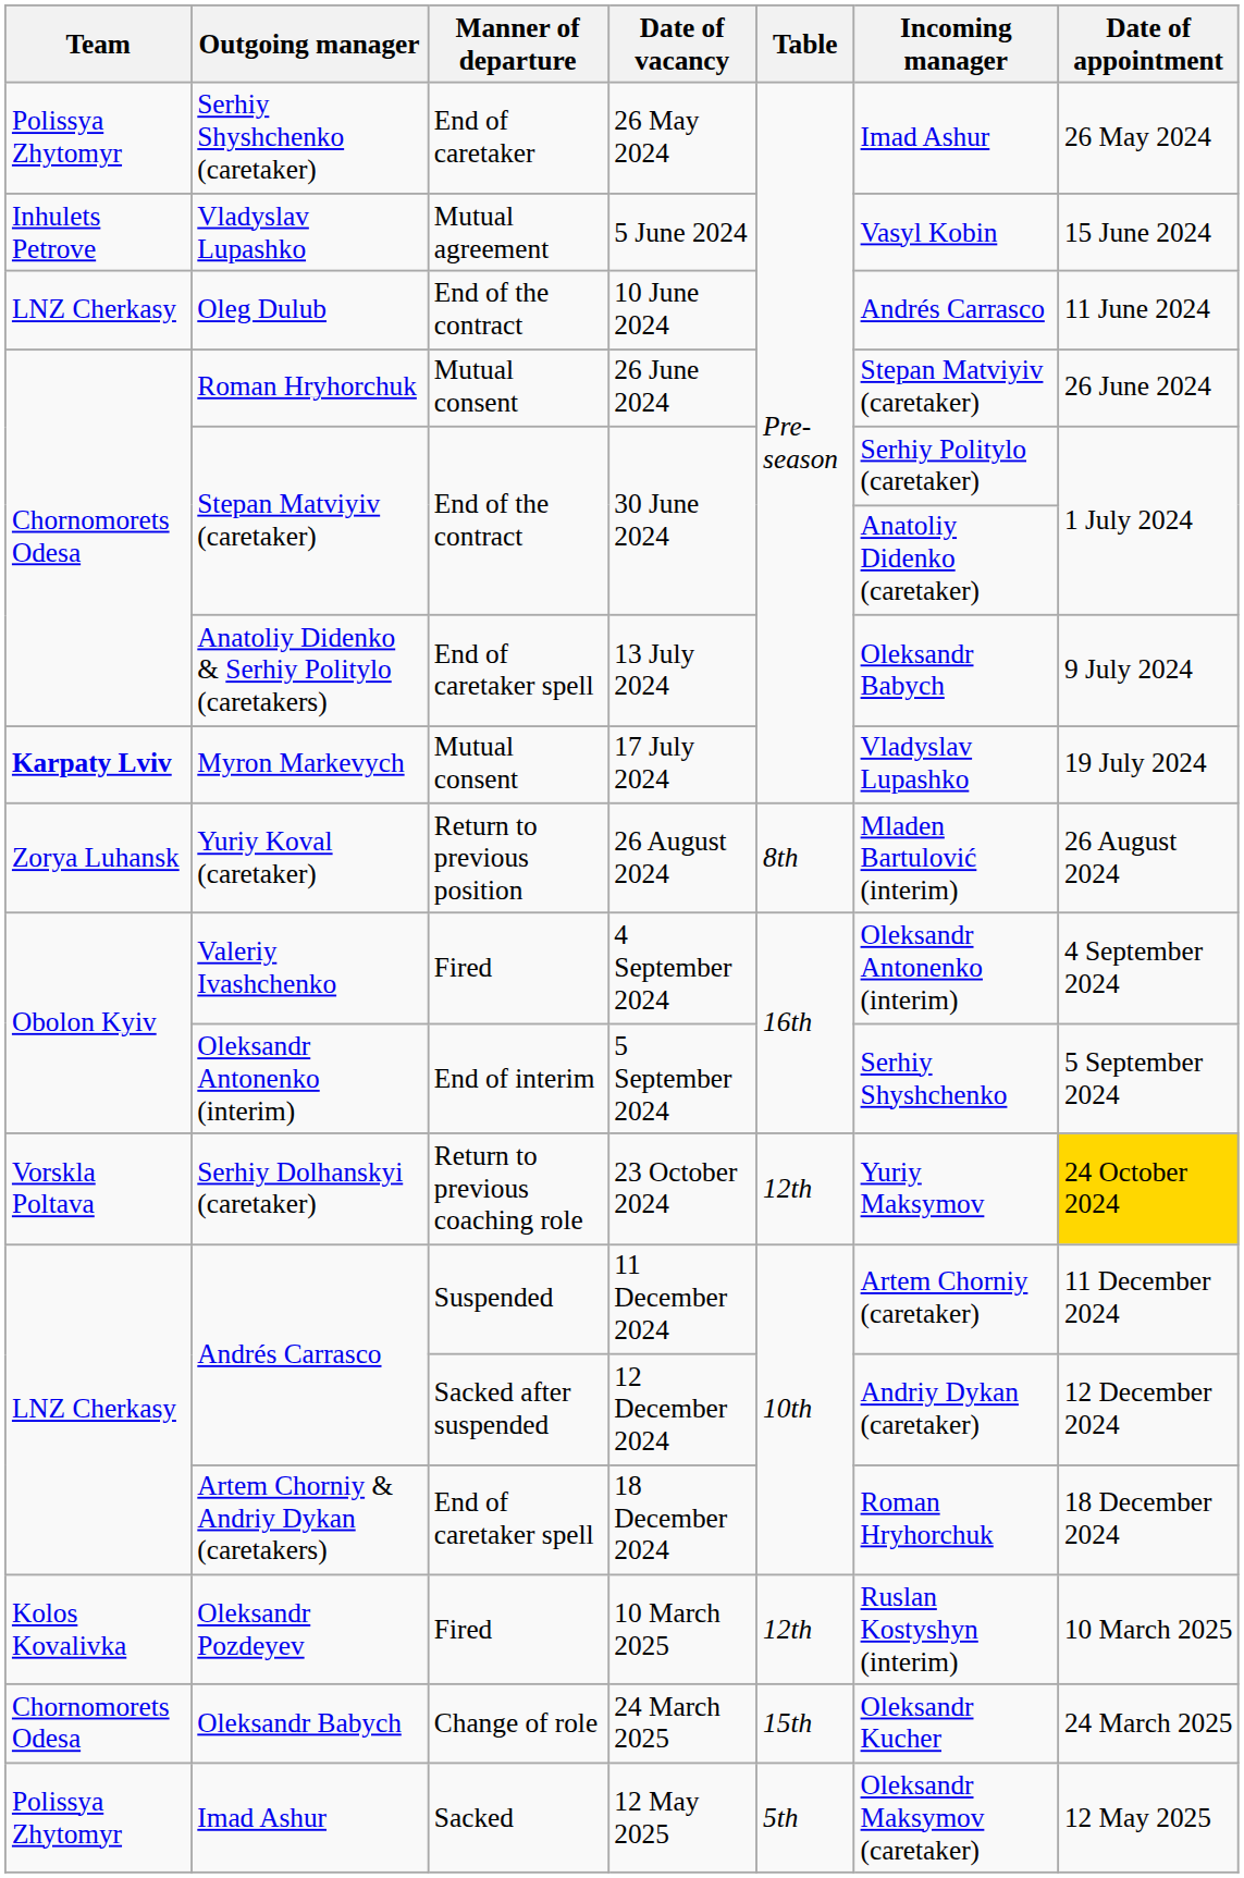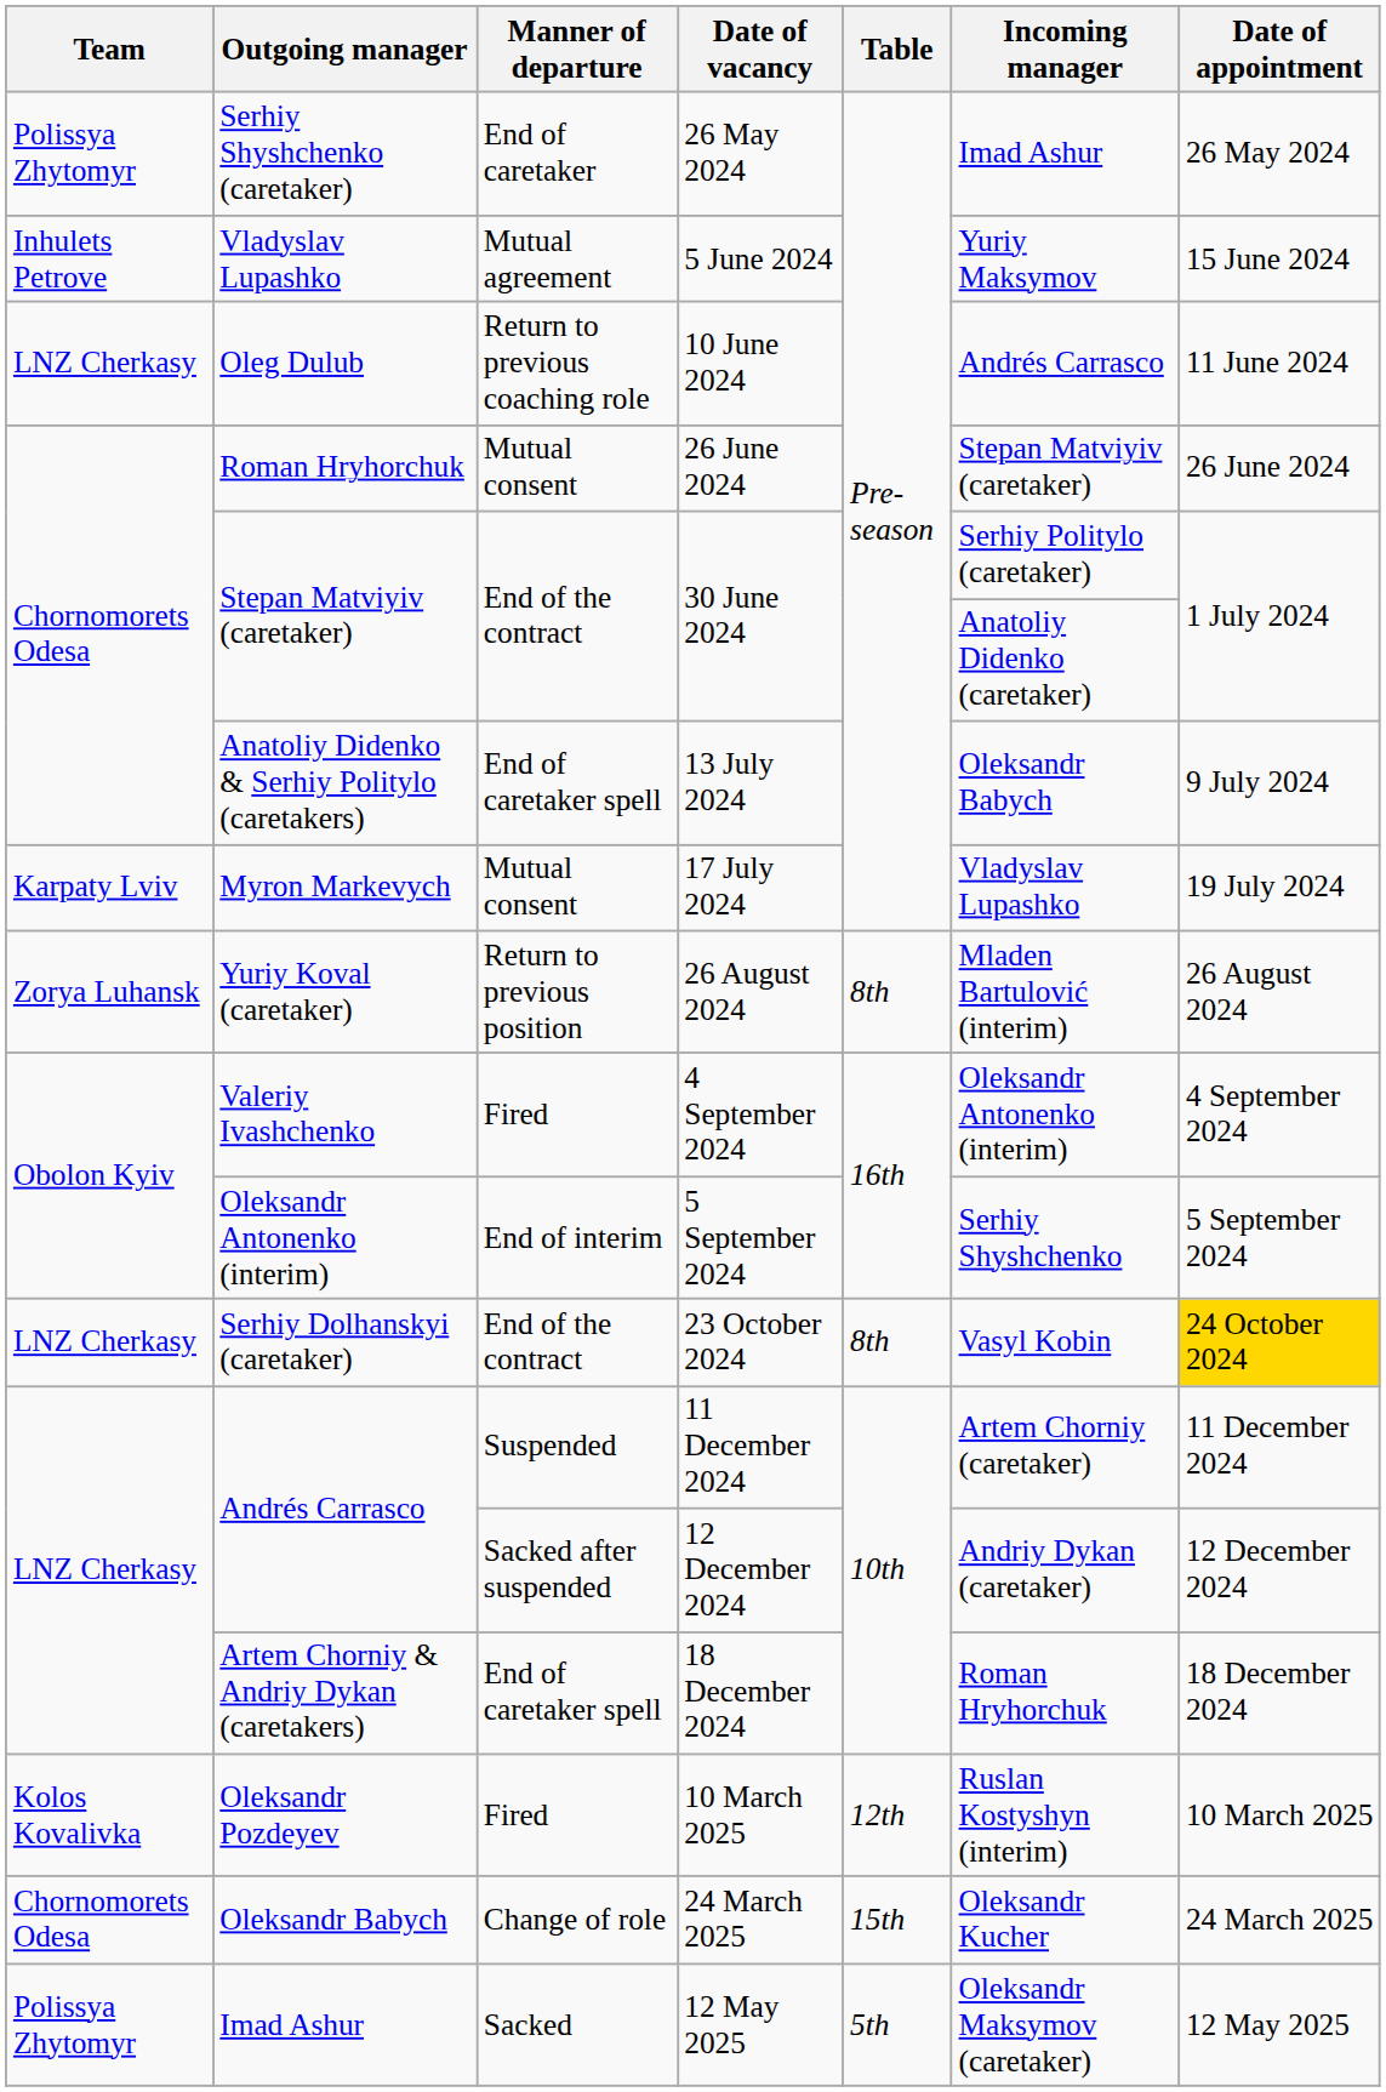5 June 2024 | Incoming manager: Vasyl Kobin -> Yuriy Maksymov
10 June 2024 | Manner of departure: End of the contract -> Return to previous coaching role
17 July 2024 | Team: bold -> normal
23 October 2024 | Team: Vorskla Poltava -> LNZ Cherkasy
23 October 2024 | Manner of departure: Return to previous coaching role -> End of the contract
23 October 2024 | Table: 12th -> 8th
23 October 2024 | Incoming manager: Yuriy Maksymov -> Vasyl Kobin
